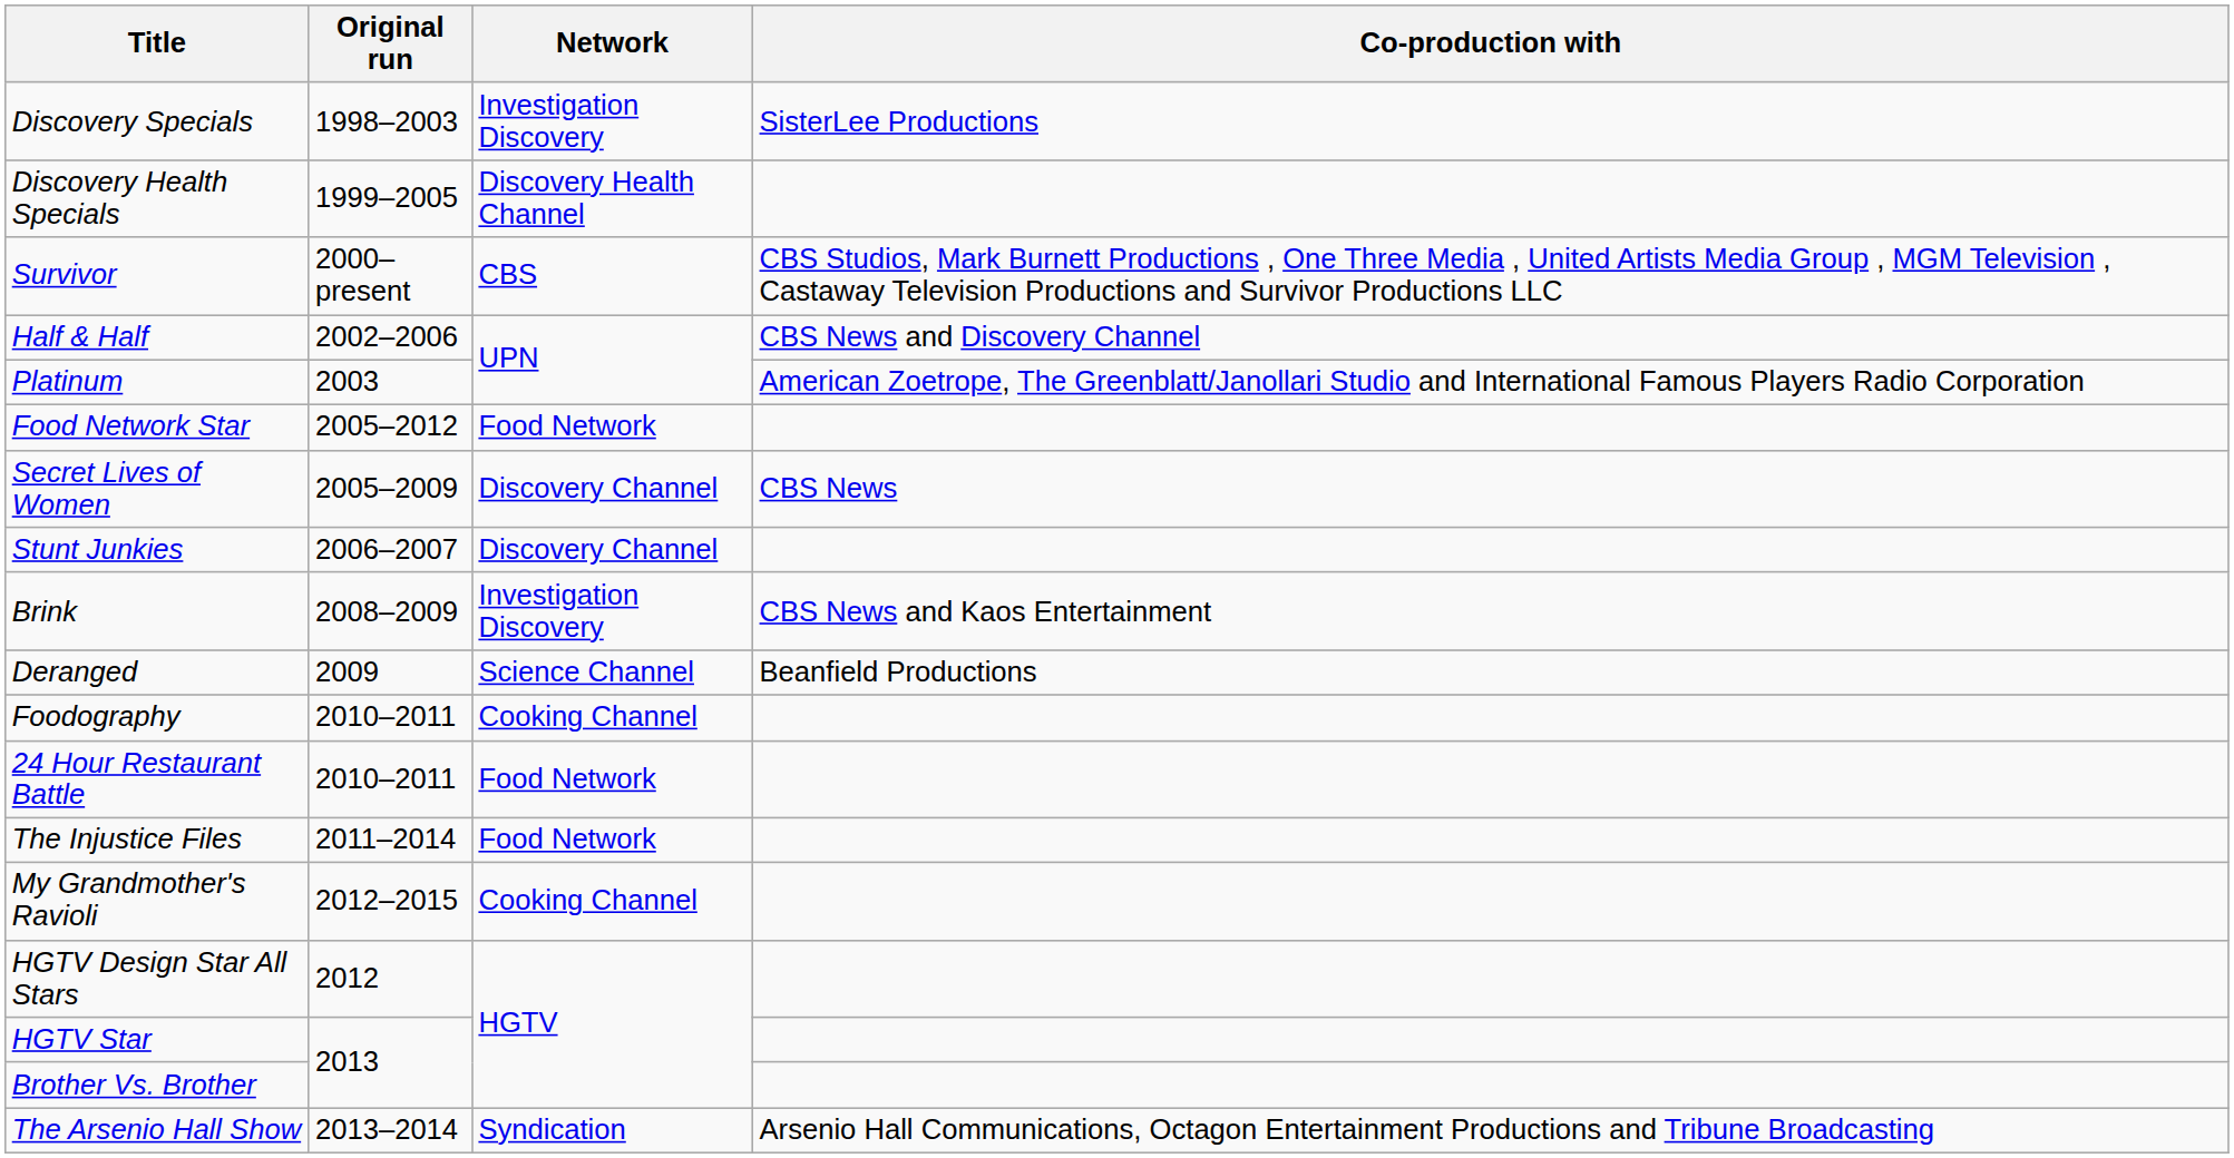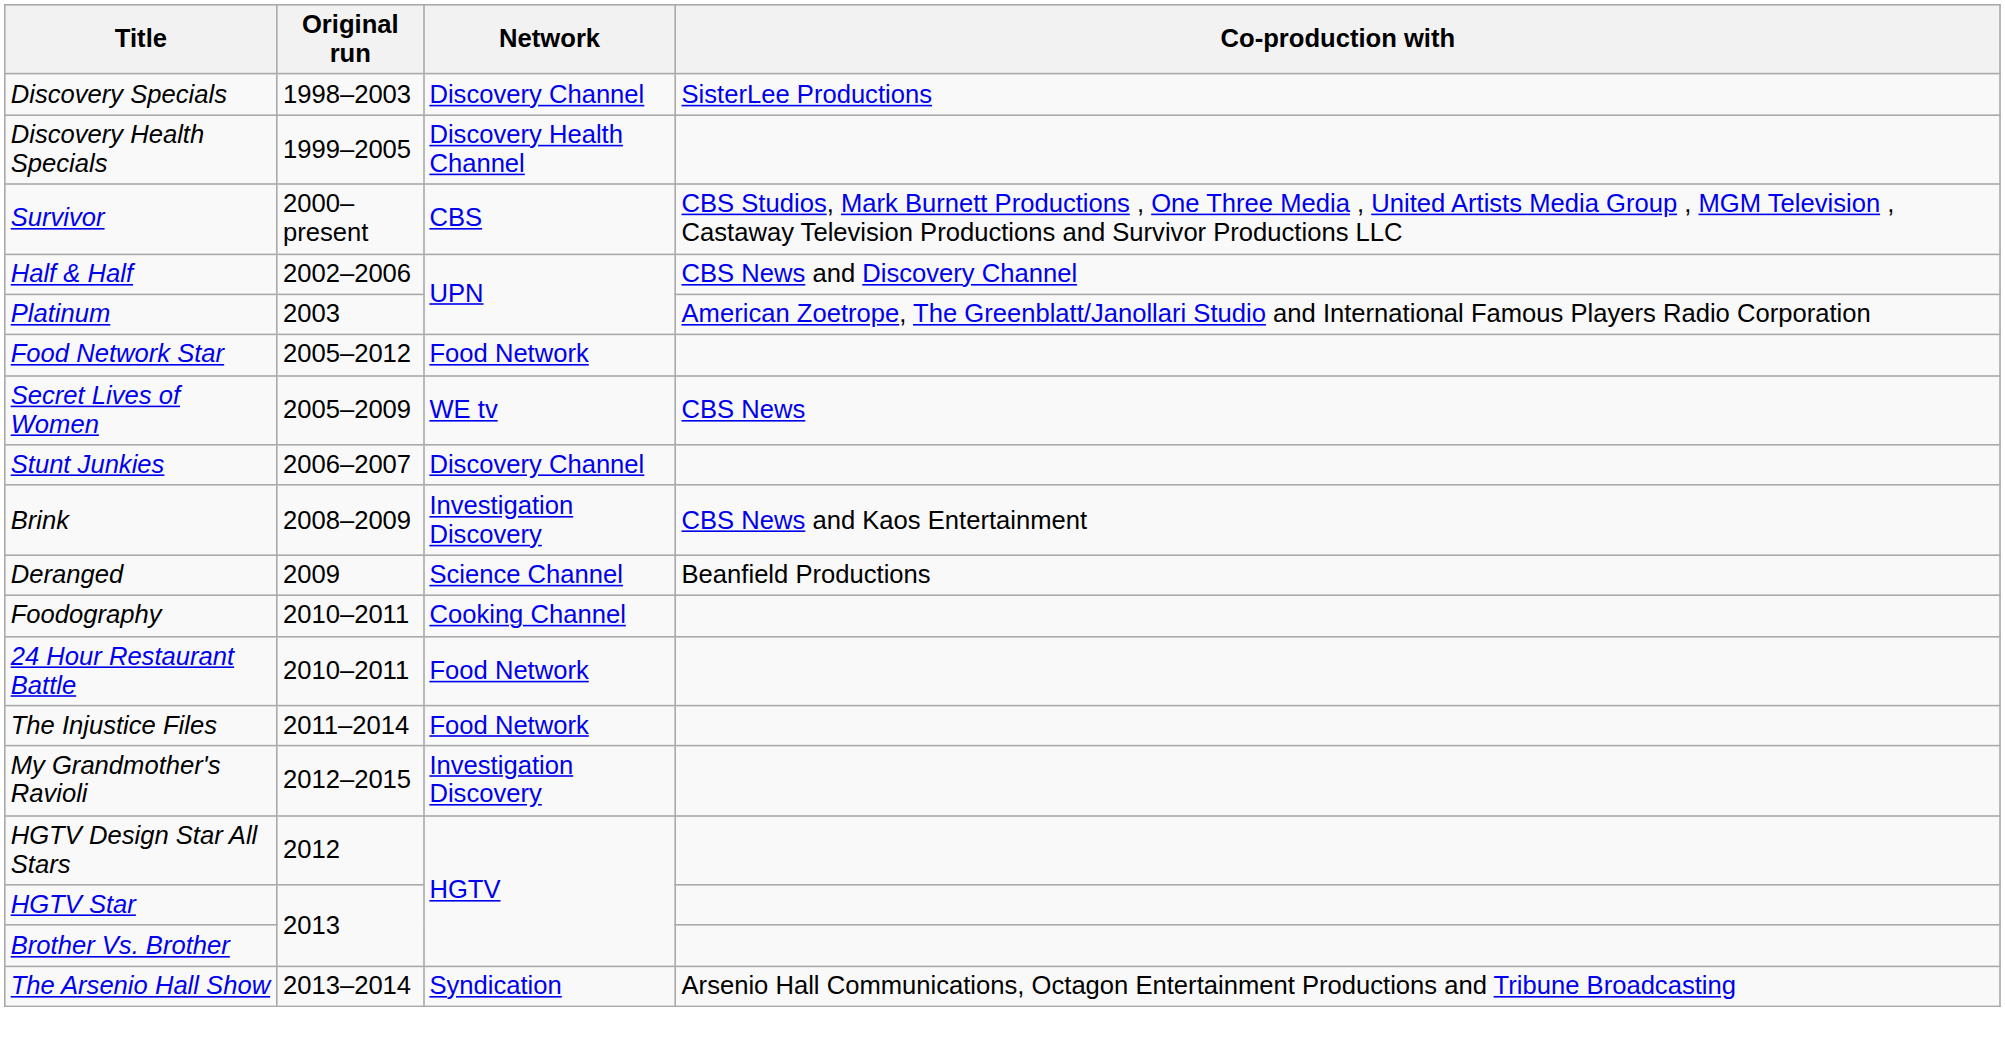Discovery Specials | Network: Investigation Discovery -> Discovery Channel
Secret Lives of Women | Network: Discovery Channel -> WE tv
My Grandmother's Ravioli | Network: Cooking Channel -> Investigation Discovery
